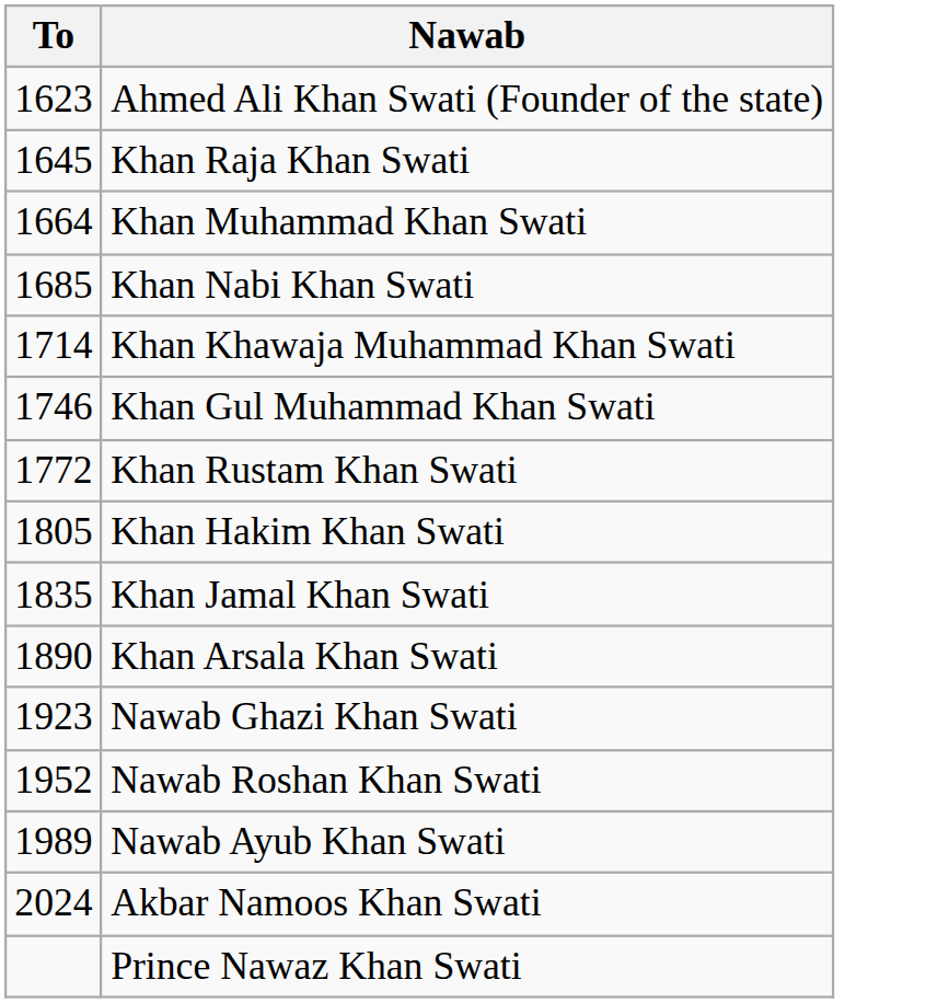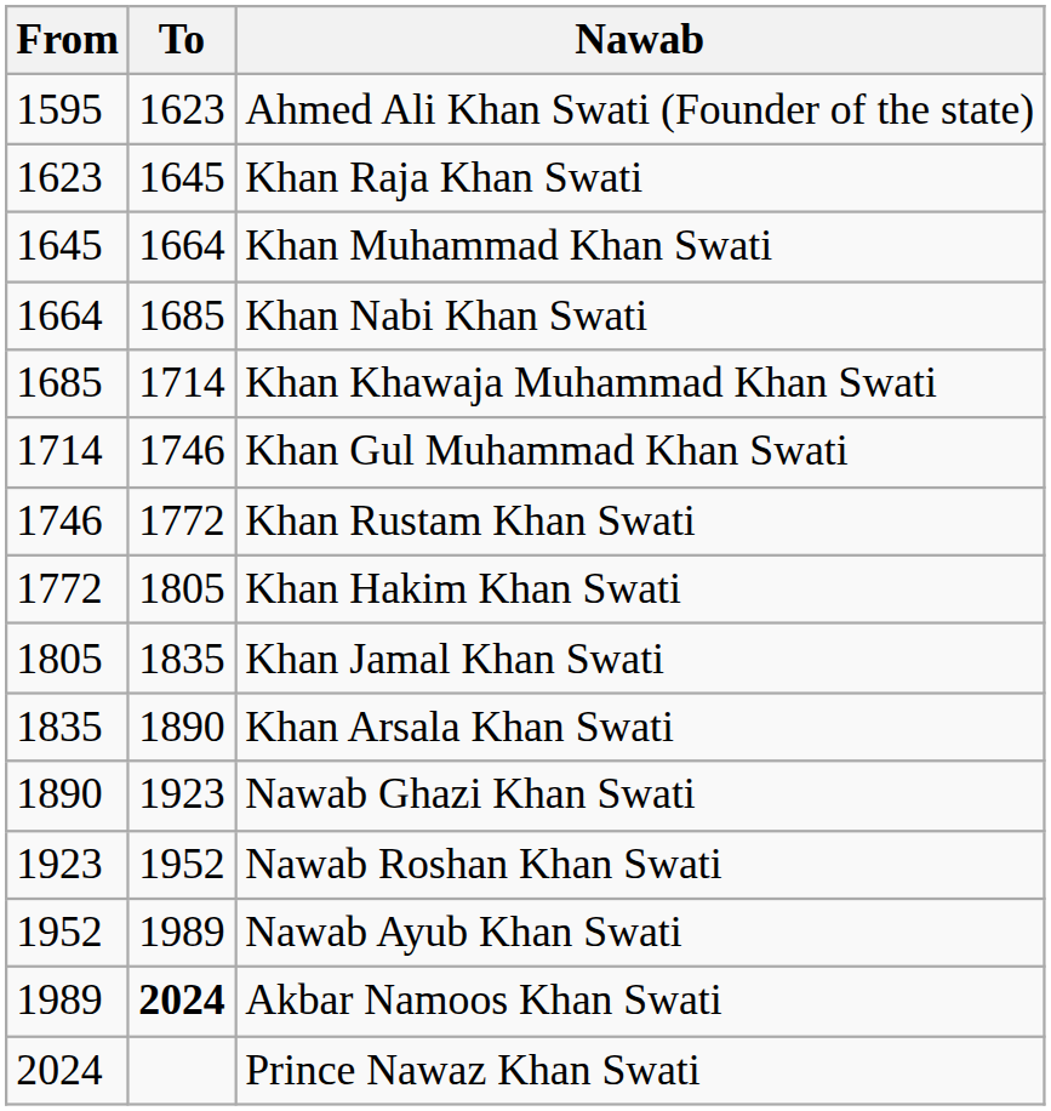+ column: From | 1595 | 1623 | 1645 | 1664 | 1685 | 1714 | 1746 | 1772 | 1805 | 1835 | 1890 | 1923 | 1952 | 1989 | 2024
Akbar Namoos Khan Swati | To: normal -> bold
